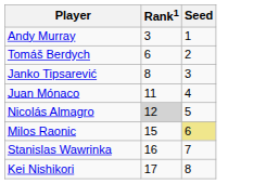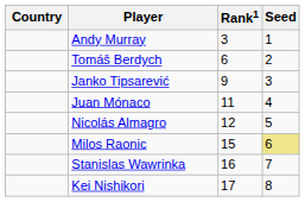+ column: Country
Janko Tipsarević | Rank1: 8 -> 9
Nicolás Almagro | Rank1: lightgrey background -> no background
